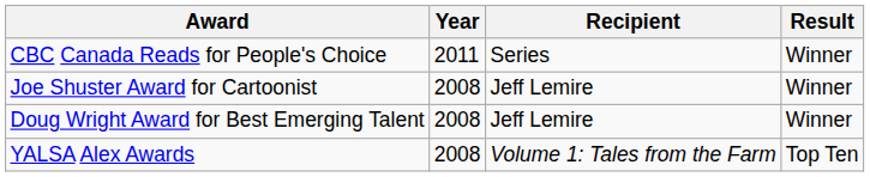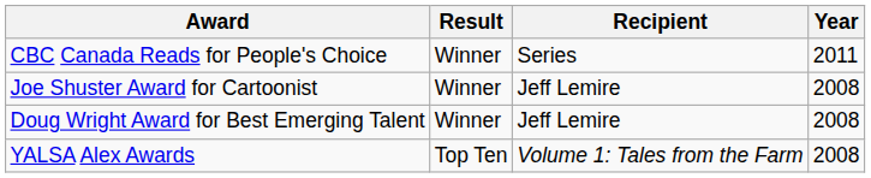columns swapped: Year <-> Result
